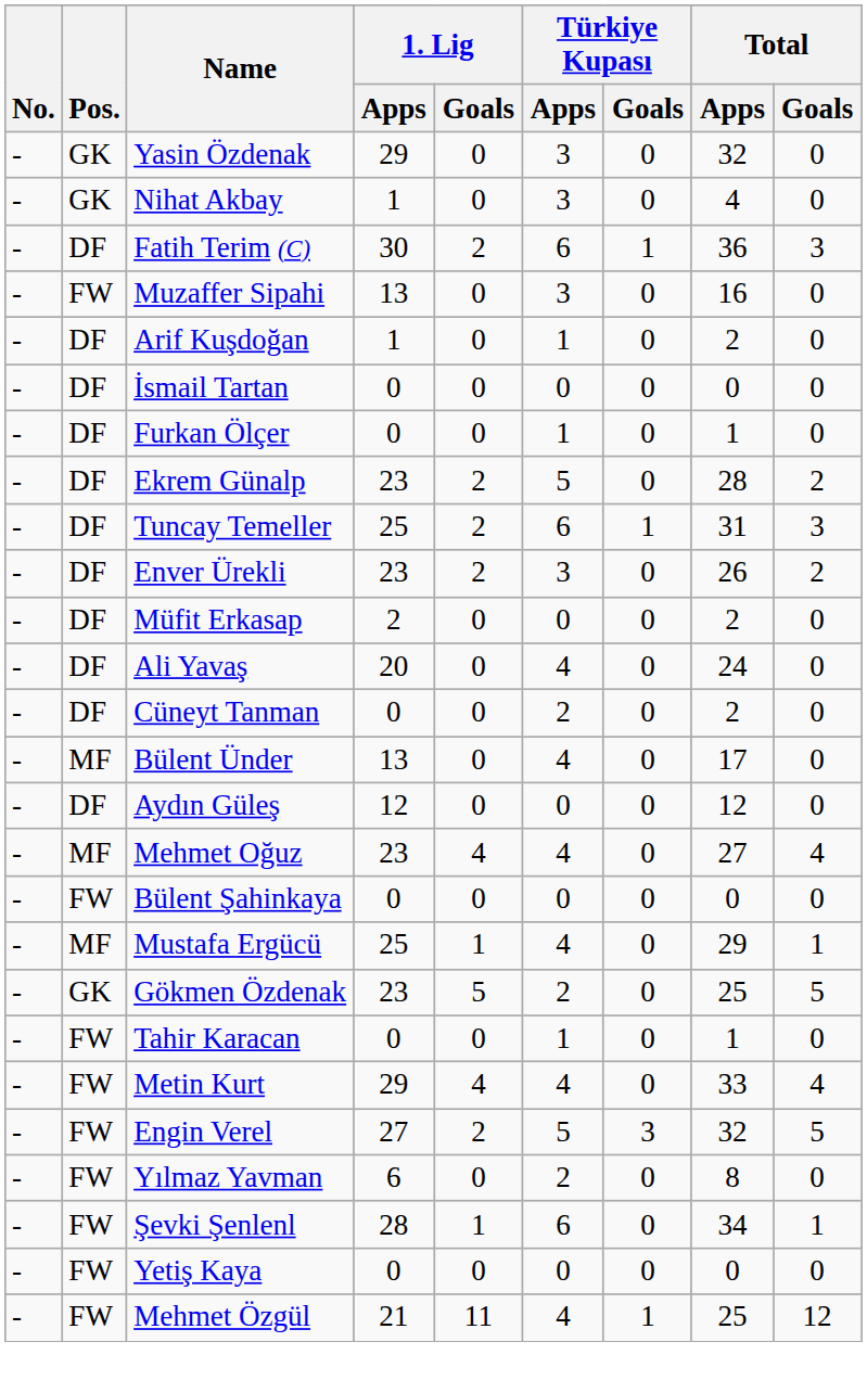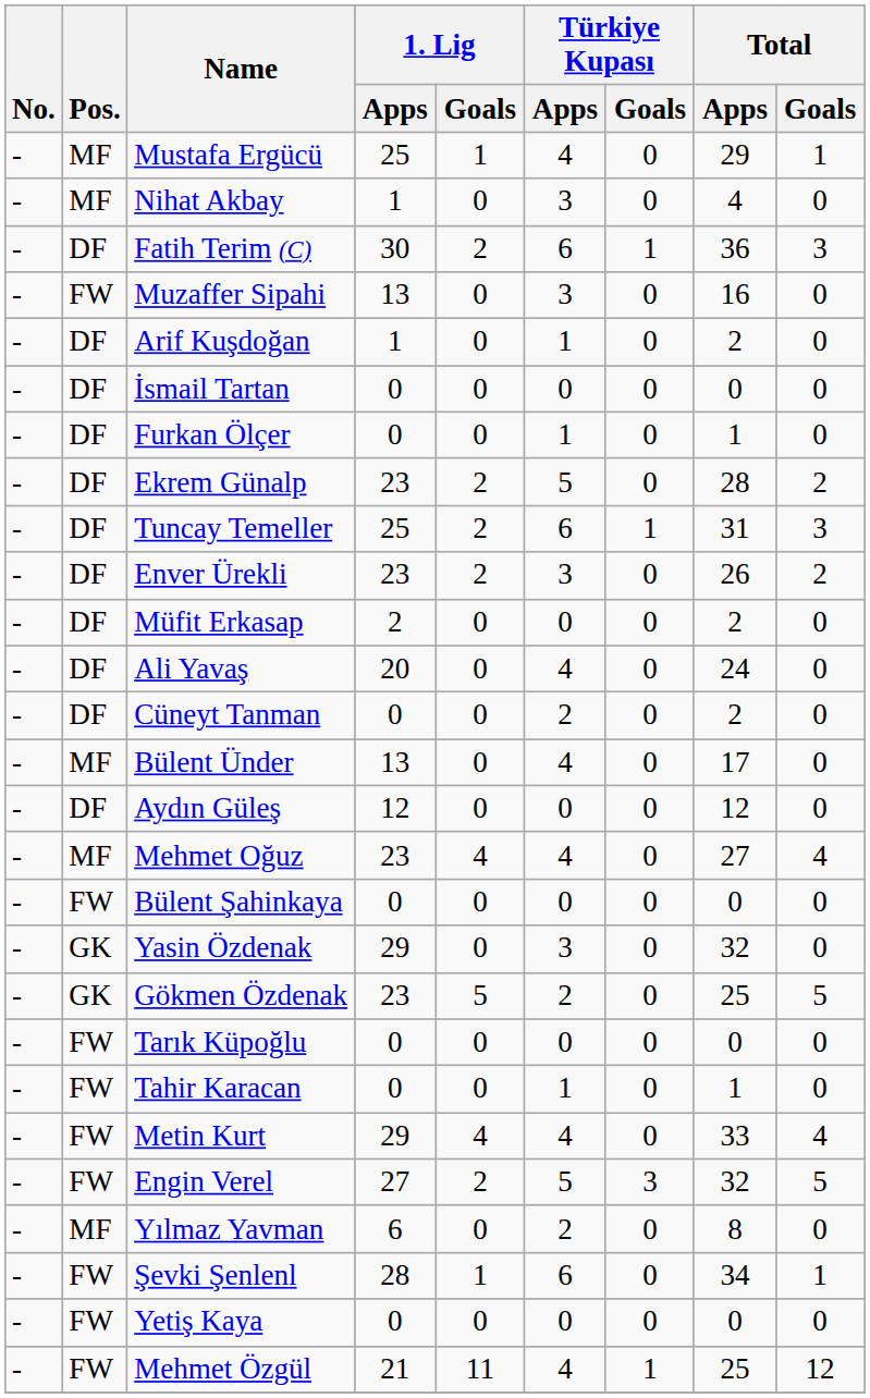rows swapped: Yasin Özdenak <-> Mustafa Ergücü
Nihat Akbay | Pos.: GK -> MF
+ row: - | FW | Tarık Küpoğlu | 0 | 0 | 0 | 0 | 0 | 0
Yılmaz Yavman | Pos.: FW -> MF
